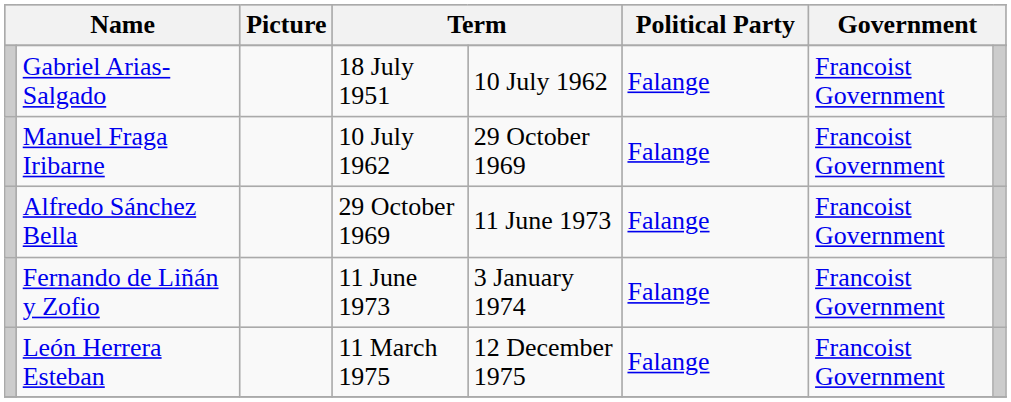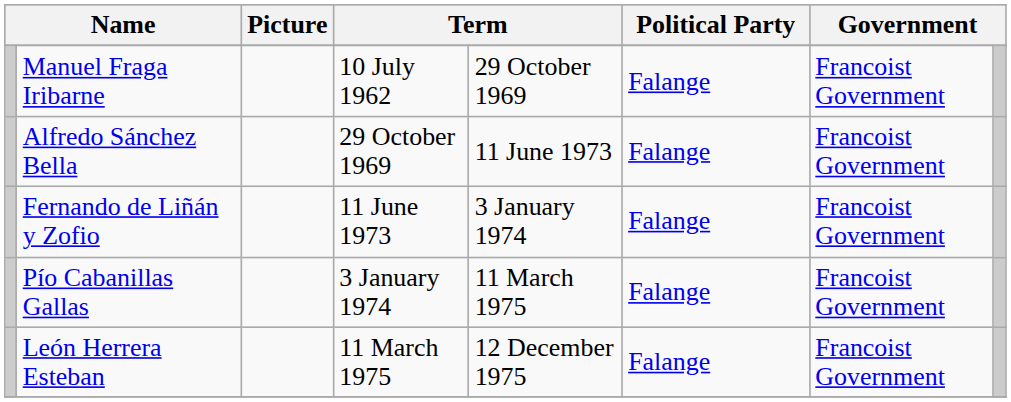- row: Gabriel Arias-Salgado | 18 July 1951 | 10 July 1962 | Falange | Francoist Government
+ row: Pío Cabanillas Gallas | 3 January 1974 | 11 March 1975 | Falange | Francoist Government
